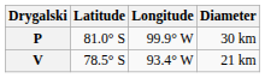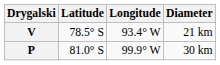rows swapped: P <-> V
